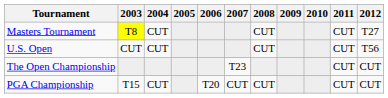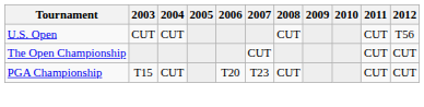- row: Masters Tournament | T8 | CUT | CUT | CUT | T27
The Open Championship | 2007: T23 -> CUT
PGA Championship | 2007: CUT -> T23
